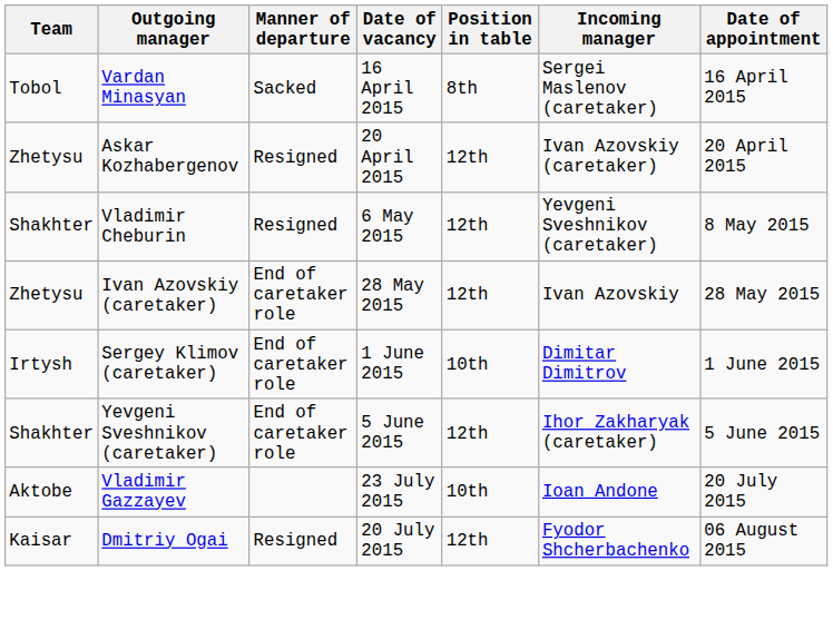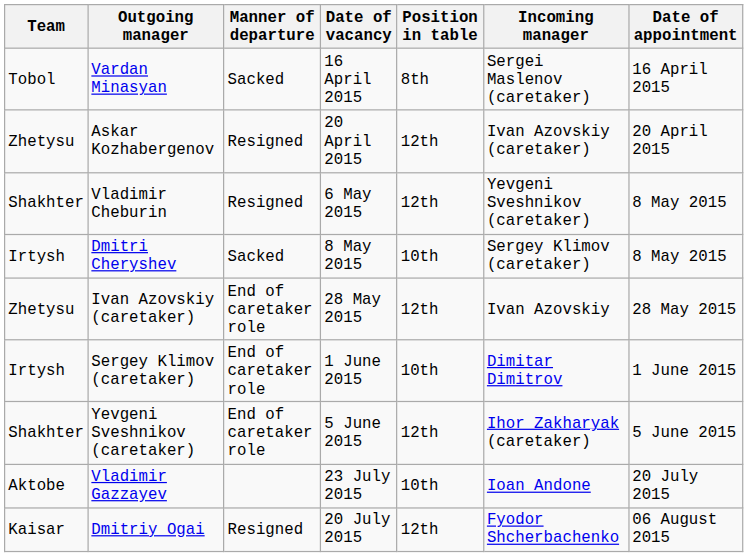+ row: Irtysh | Dmitri Cheryshev | Sacked | 8 May 2015 | 10th | Sergey Klimov (caretaker) | 8 May 2015
